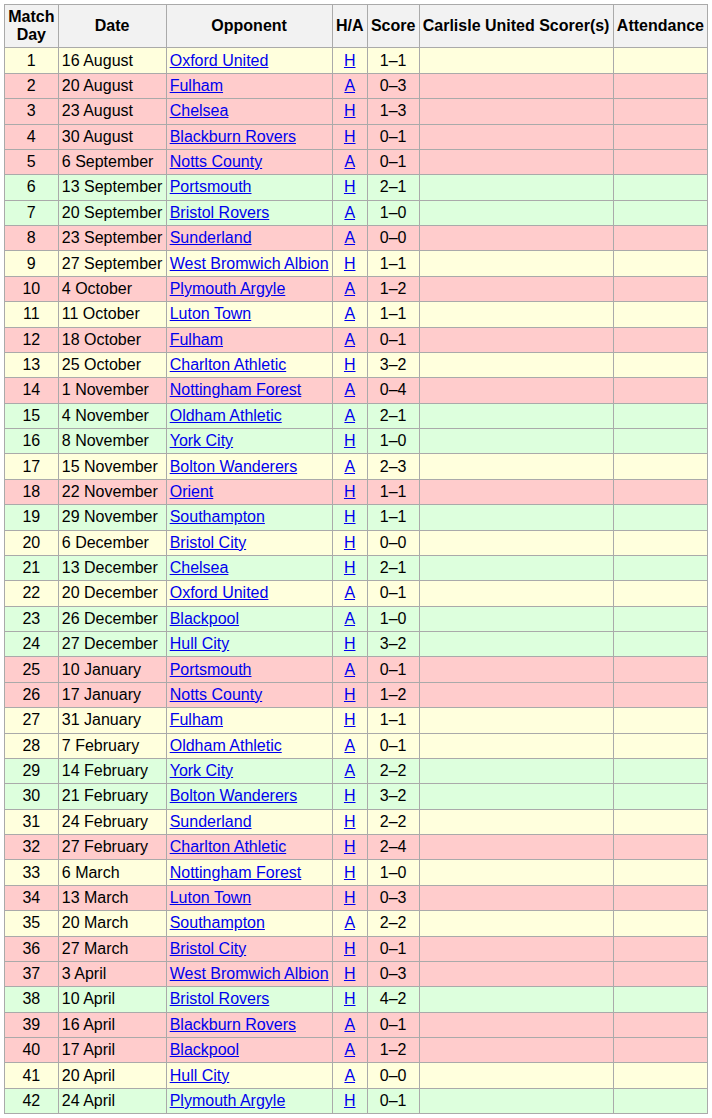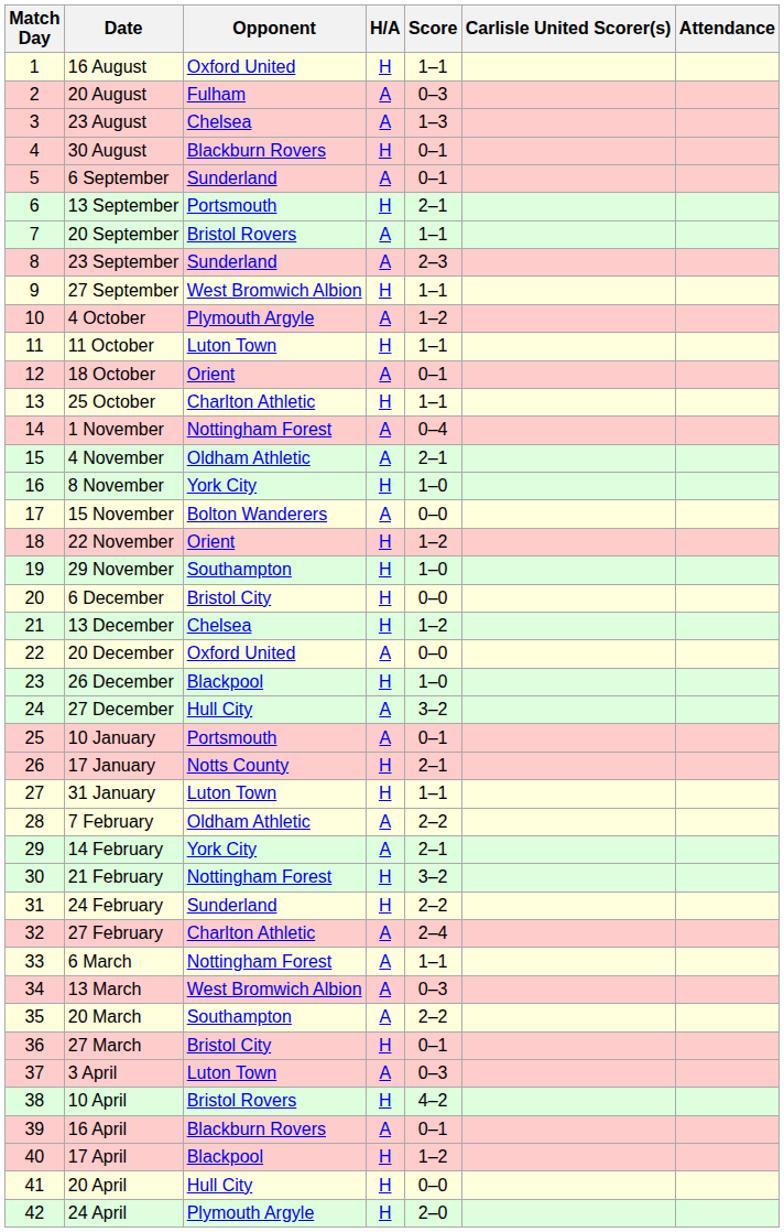23 August | H/A: H -> A
6 September | Opponent: Notts County -> Sunderland
20 September | Score: 1–0 -> 1–1
23 September | Score: 0–0 -> 2–3
11 October | H/A: A -> H
18 October | Opponent: Fulham -> Orient
25 October | Score: 3–2 -> 1–1
15 November | Score: 2–3 -> 0–0
22 November | Score: 1–1 -> 1–2
29 November | Score: 1–1 -> 1–0
13 December | Score: 2–1 -> 1–2
20 December | Score: 0–1 -> 0–0
26 December | H/A: A -> H
27 December | H/A: H -> A
17 January | Score: 1–2 -> 2–1
31 January | Opponent: Fulham -> Luton Town
7 February | Score: 0–1 -> 2–2
14 February | Score: 2–2 -> 2–1
21 February | Opponent: Bolton Wanderers -> Nottingham Forest
27 February | H/A: H -> A
6 March | H/A: H -> A
6 March | Score: 1–0 -> 1–1
13 March | Opponent: Luton Town -> West Bromwich Albion
13 March | H/A: H -> A
3 April | Opponent: West Bromwich Albion -> Luton Town
3 April | H/A: H -> A
17 April | H/A: A -> H
20 April | H/A: A -> H
24 April | Score: 0–1 -> 2–0
